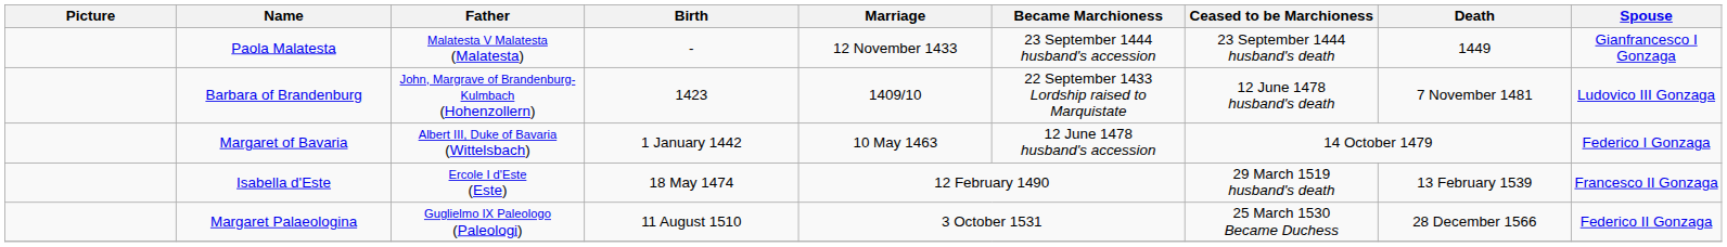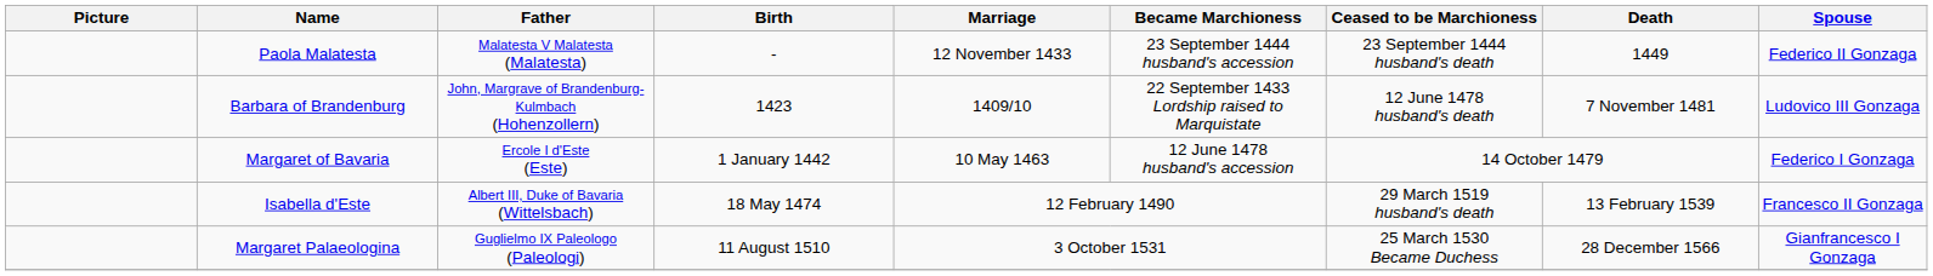Paola Malatesta | Spouse: Gianfrancesco I Gonzaga -> Federico II Gonzaga
Margaret of Bavaria | Father: Albert III, Duke of Bavaria (Wittelsbach) -> Ercole I d'Este (Este)
Isabella d'Este | Father: Ercole I d'Este (Este) -> Albert III, Duke of Bavaria (Wittelsbach)
Margaret Palaeologina | Spouse: Federico II Gonzaga -> Gianfrancesco I Gonzaga
